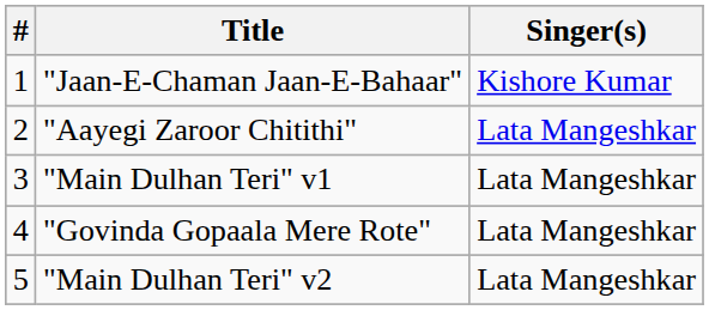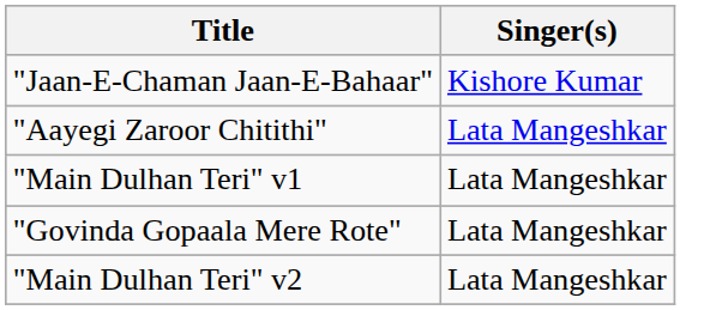- column: # | 1 | 2 | 3 | 4 | 5
